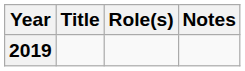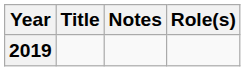columns swapped: Role(s) <-> Notes
